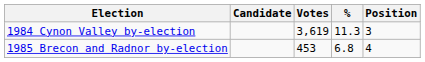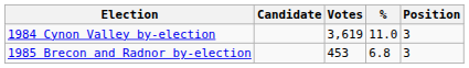1984 Cynon Valley by-election | %: 11.3 -> 11.0
1985 Brecon and Radnor by-election | Position: 4 -> 3
